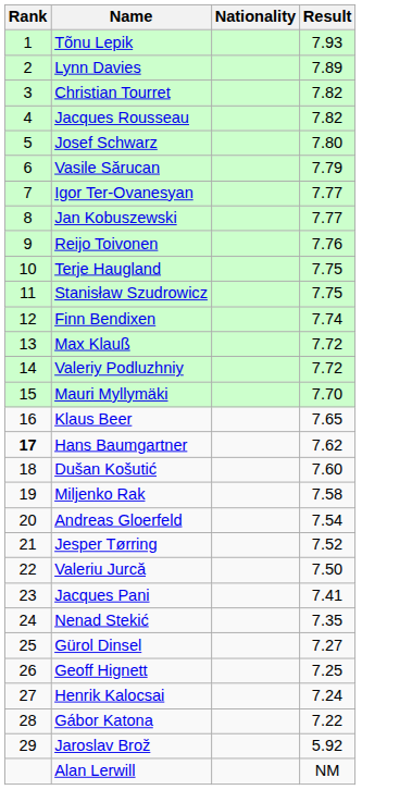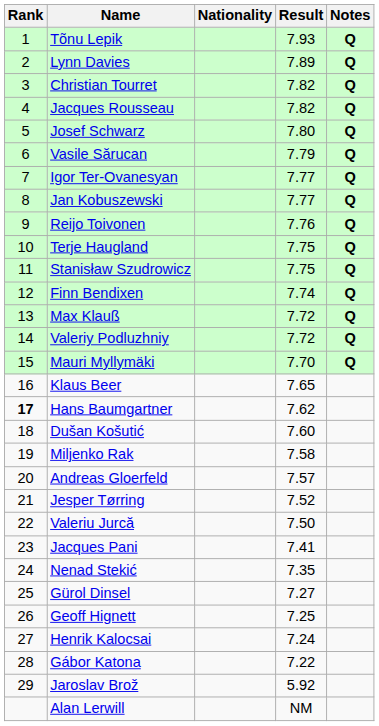+ column: Notes | Q | Q | Q | Q | Q | Q | Q | Q | Q | Q | Q | Q | Q | Q | Q
Andreas Gloerfeld | Result: 7.54 -> 7.57
